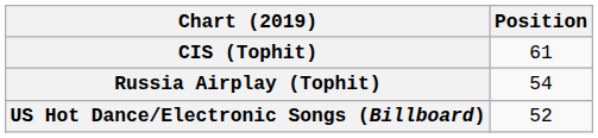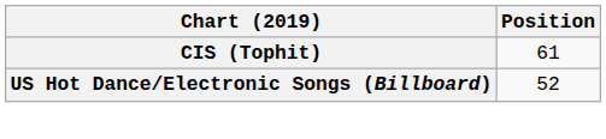- row: Russia Airplay (Tophit) | 54
